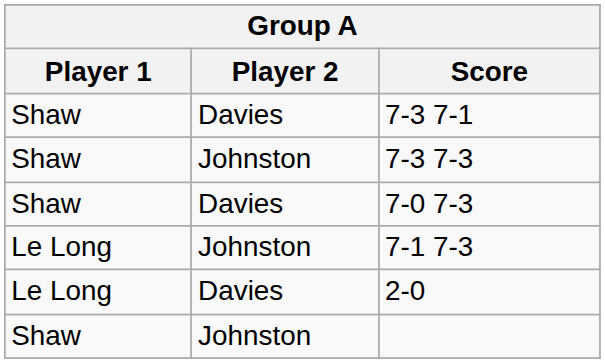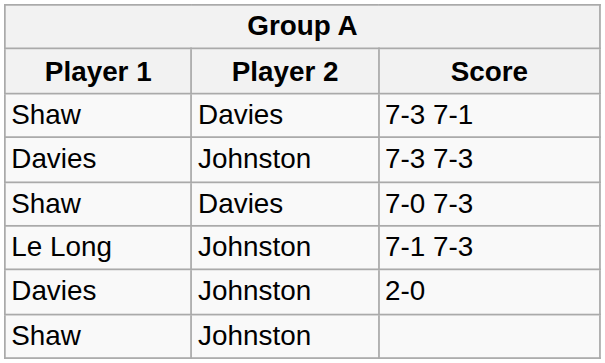7-3 7-3 | Player 1: Shaw -> Davies
2-0 | Player 1: Le Long -> Davies
2-0 | Player 2: Davies -> Johnston
